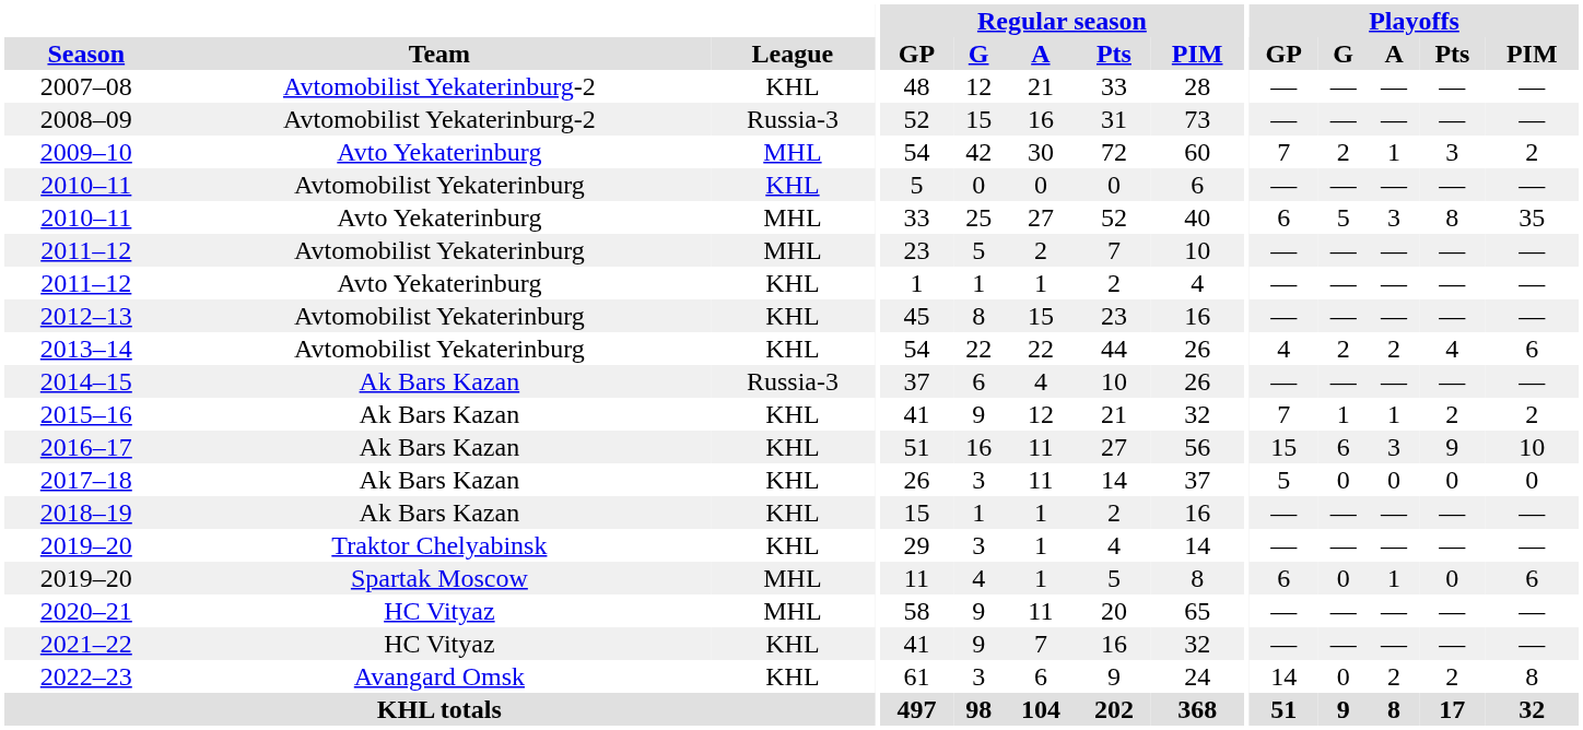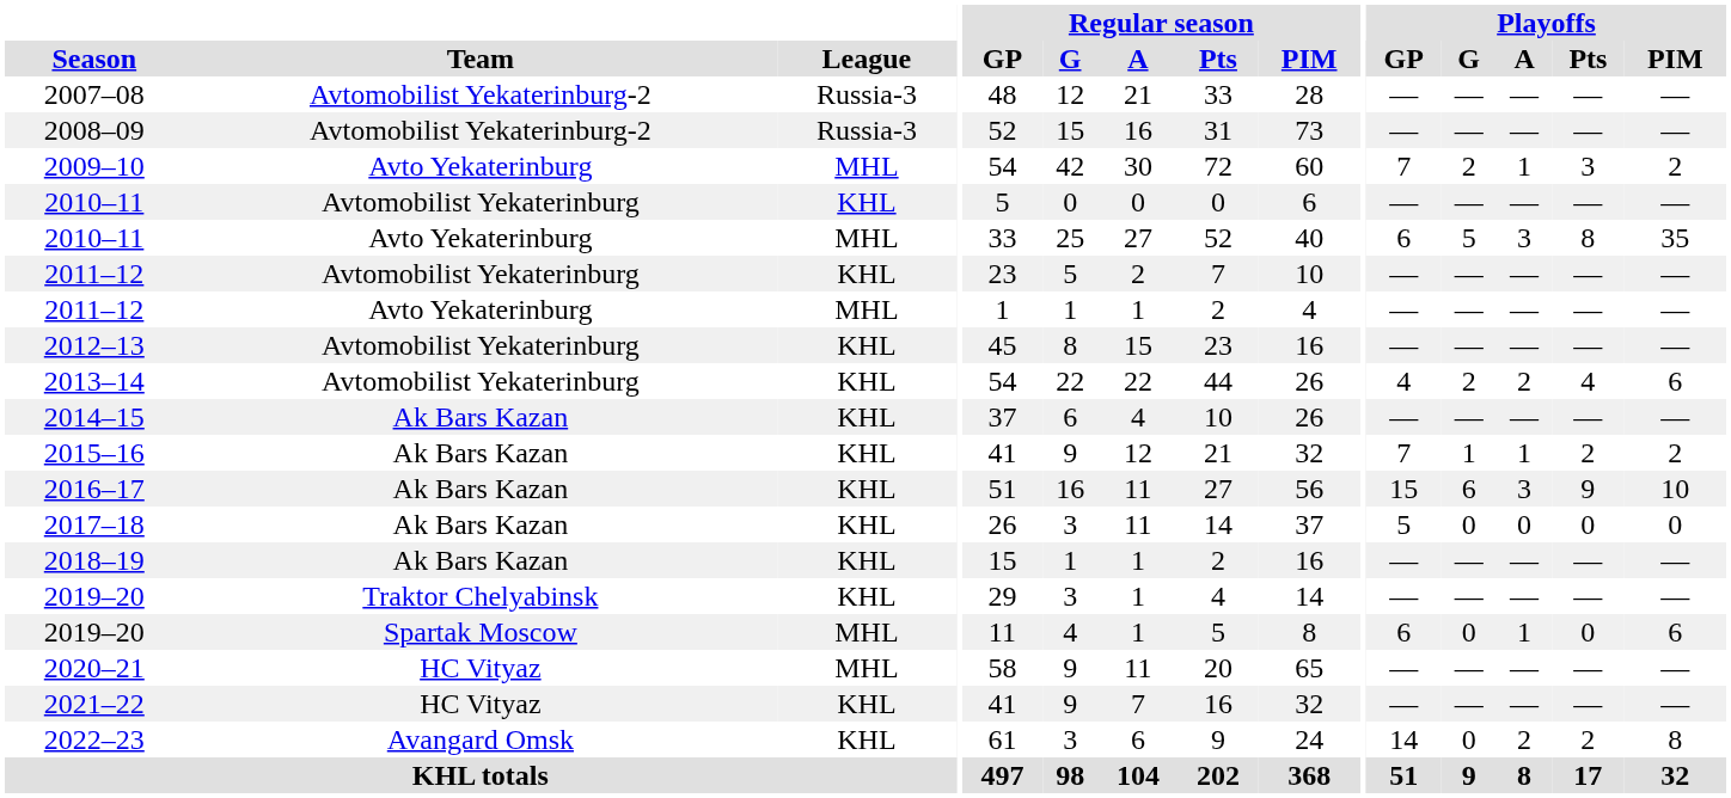2007–08 | League: KHL -> Russia-3
2011–12 / Avtomobilist Yekaterinburg | League: MHL -> KHL
2011–12 / Avto Yekaterinburg | League: KHL -> MHL
2014–15 | League: Russia-3 -> KHL
